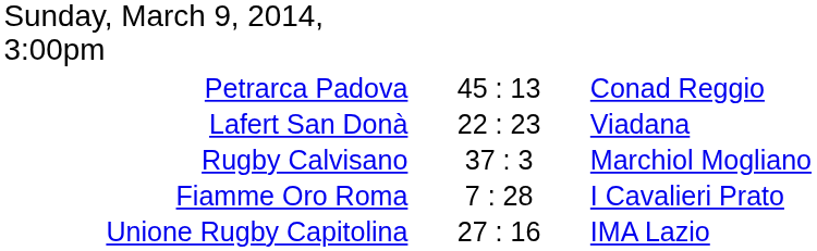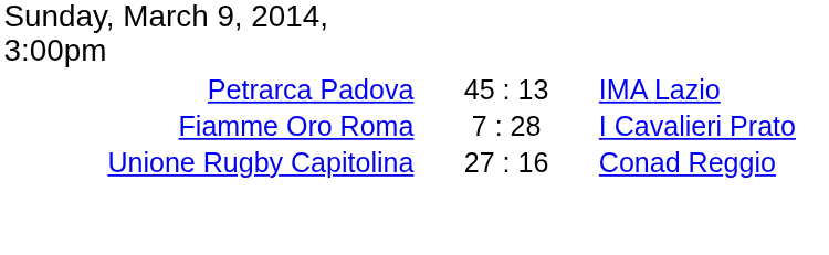Petrarca Padova | column 3: Conad Reggio -> IMA Lazio
- row: Lafert San Donà | 22 : 23 | Viadana
- row: Rugby Calvisano | 37 : 3 | Marchiol Mogliano
Unione Rugby Capitolina | column 3: IMA Lazio -> Conad Reggio
